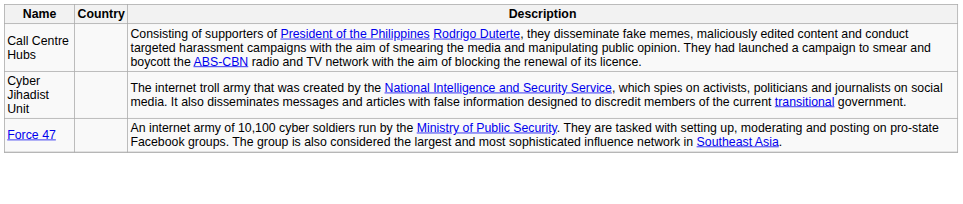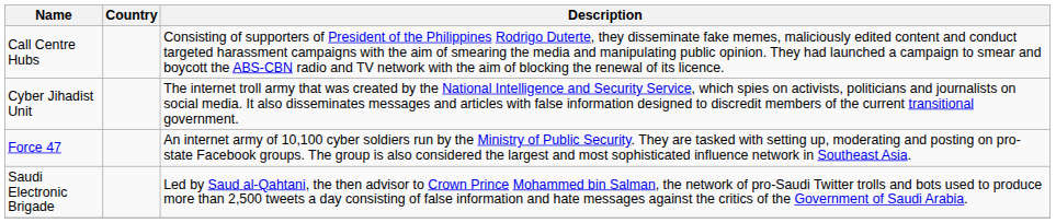+ row: Saudi Electronic Brigade | Led by Saud al-Qahtani, the then advisor to Crown Prince Mohammed bin Salman, the network of pro-Saudi Twitter trolls and bots used to produce more than 2,500 tweets a day consisting of false information and hate messages against the critics of the Government of Saudi Arabia.
